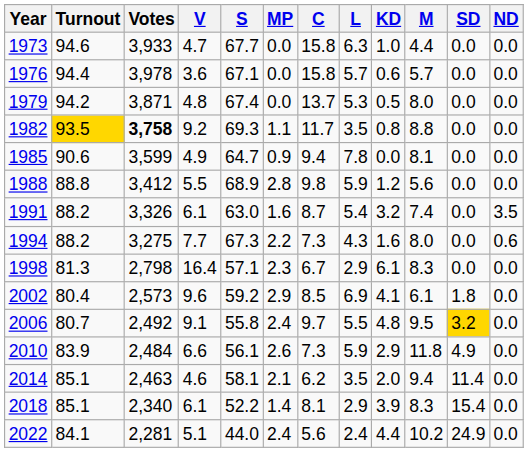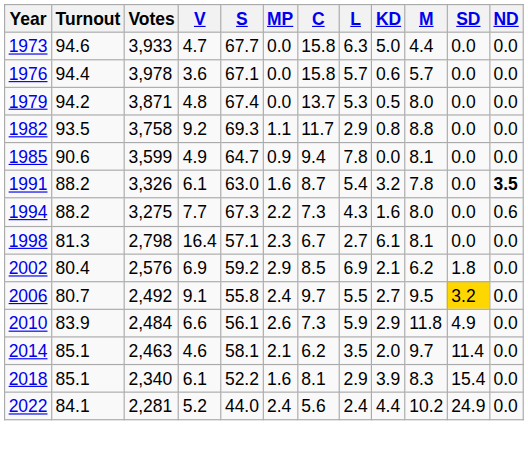1973 | KD: 1.0 -> 5.0
1982 | Turnout: gold background -> no background
1982 | Votes: bold -> normal
1982 | L: 3.5 -> 2.9
- row: 1988 | 88.8 | 3,412 | 5.5 | 68.9 | 2.8 | 9.8 | 5.9 | 1.2 | 5.6 | 0.0 | 0.0
1991 | M: 7.4 -> 7.8
1991 | ND: normal -> bold
1998 | L: 2.9 -> 2.7
1998 | M: 8.3 -> 8.1
2002 | Votes: 2,573 -> 2,576
2002 | V: 9.6 -> 6.9
2002 | KD: 4.1 -> 2.1
2002 | M: 6.1 -> 6.2
2006 | KD: 4.8 -> 2.7
2014 | M: 9.4 -> 9.7
2018 | MP: 1.4 -> 1.6
2022 | V: 5.1 -> 5.2
